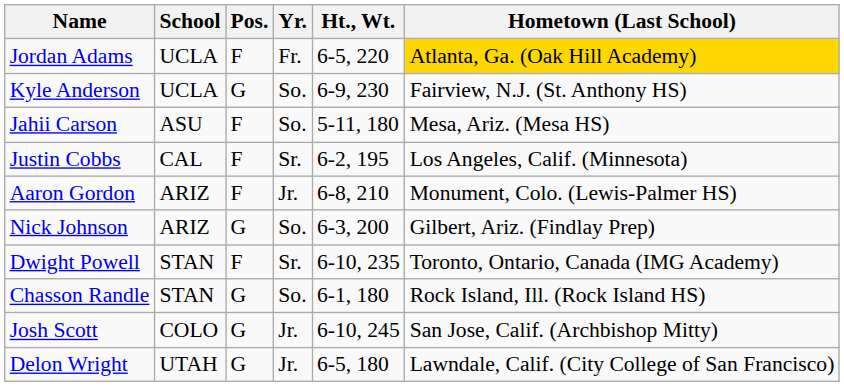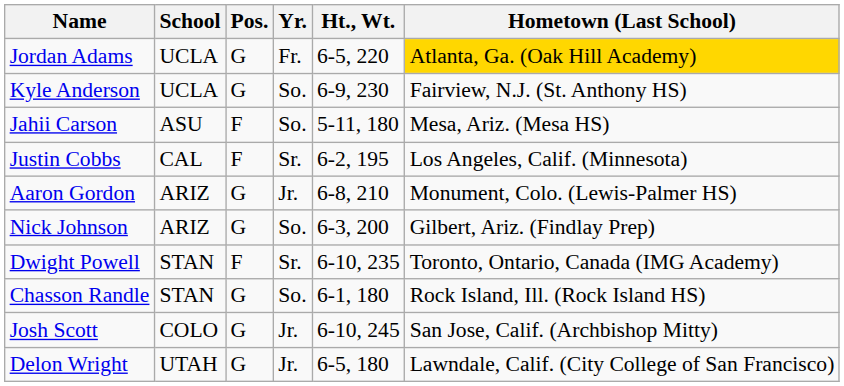Jordan Adams | Pos.: F -> G
Aaron Gordon | Pos.: F -> G
